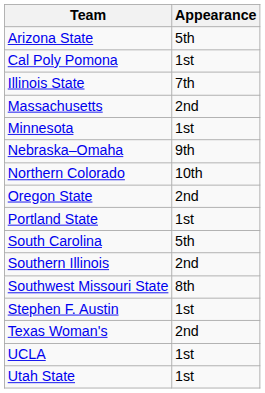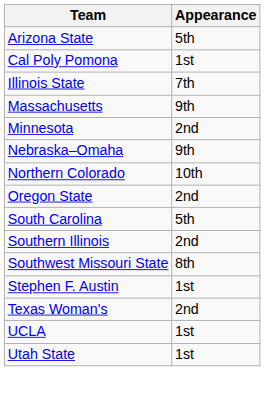Massachusetts | Appearance: 2nd -> 9th
Minnesota | Appearance: 1st -> 2nd
- row: Portland State | 1st
